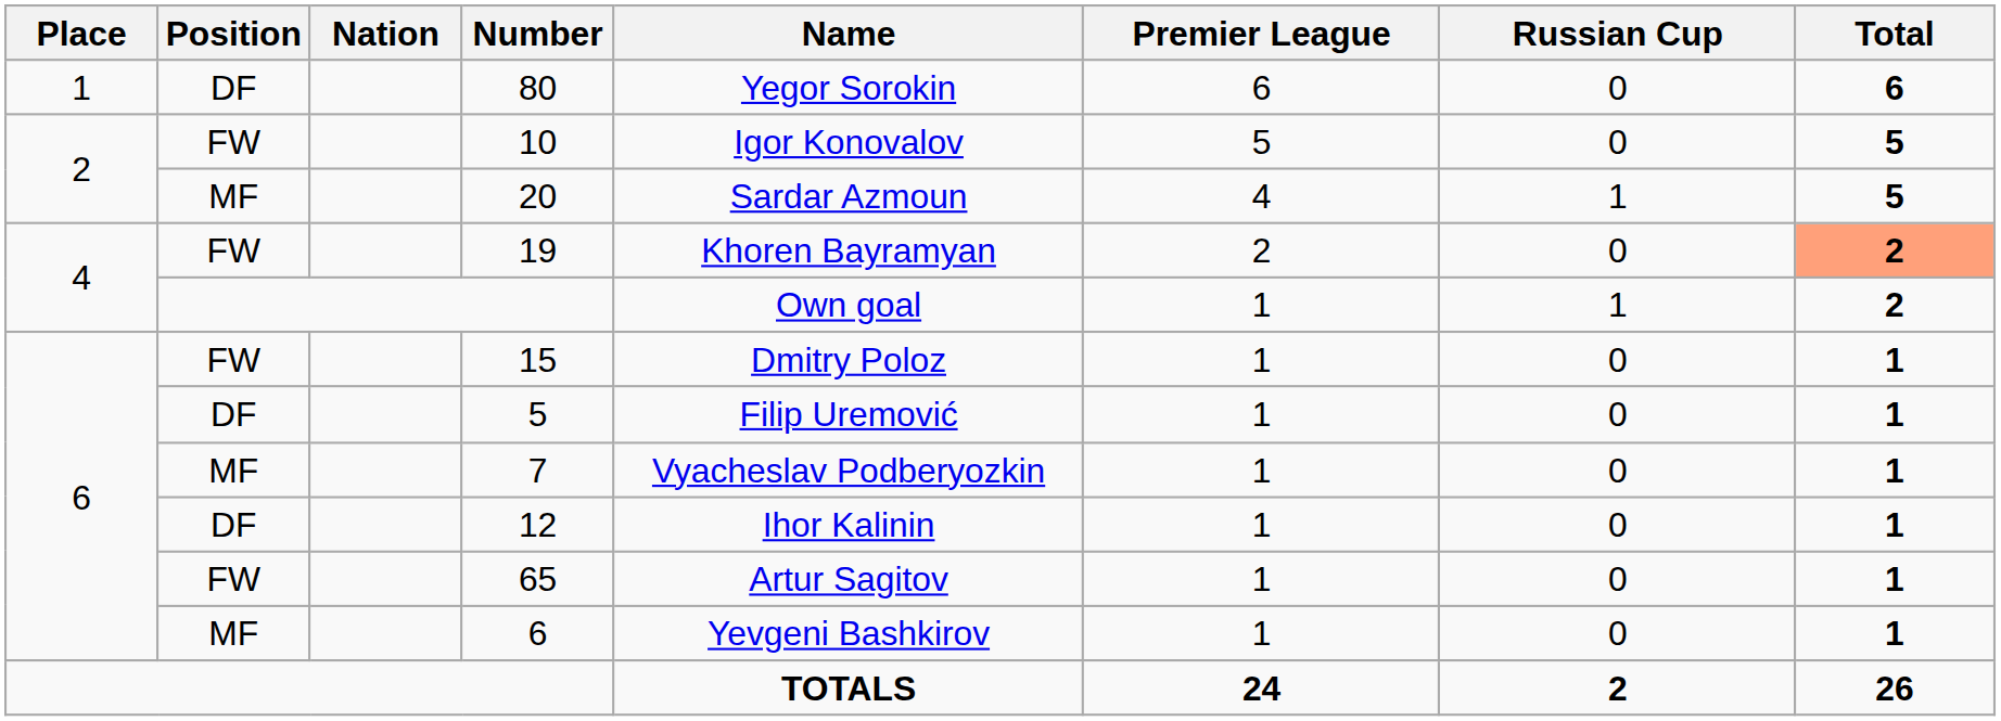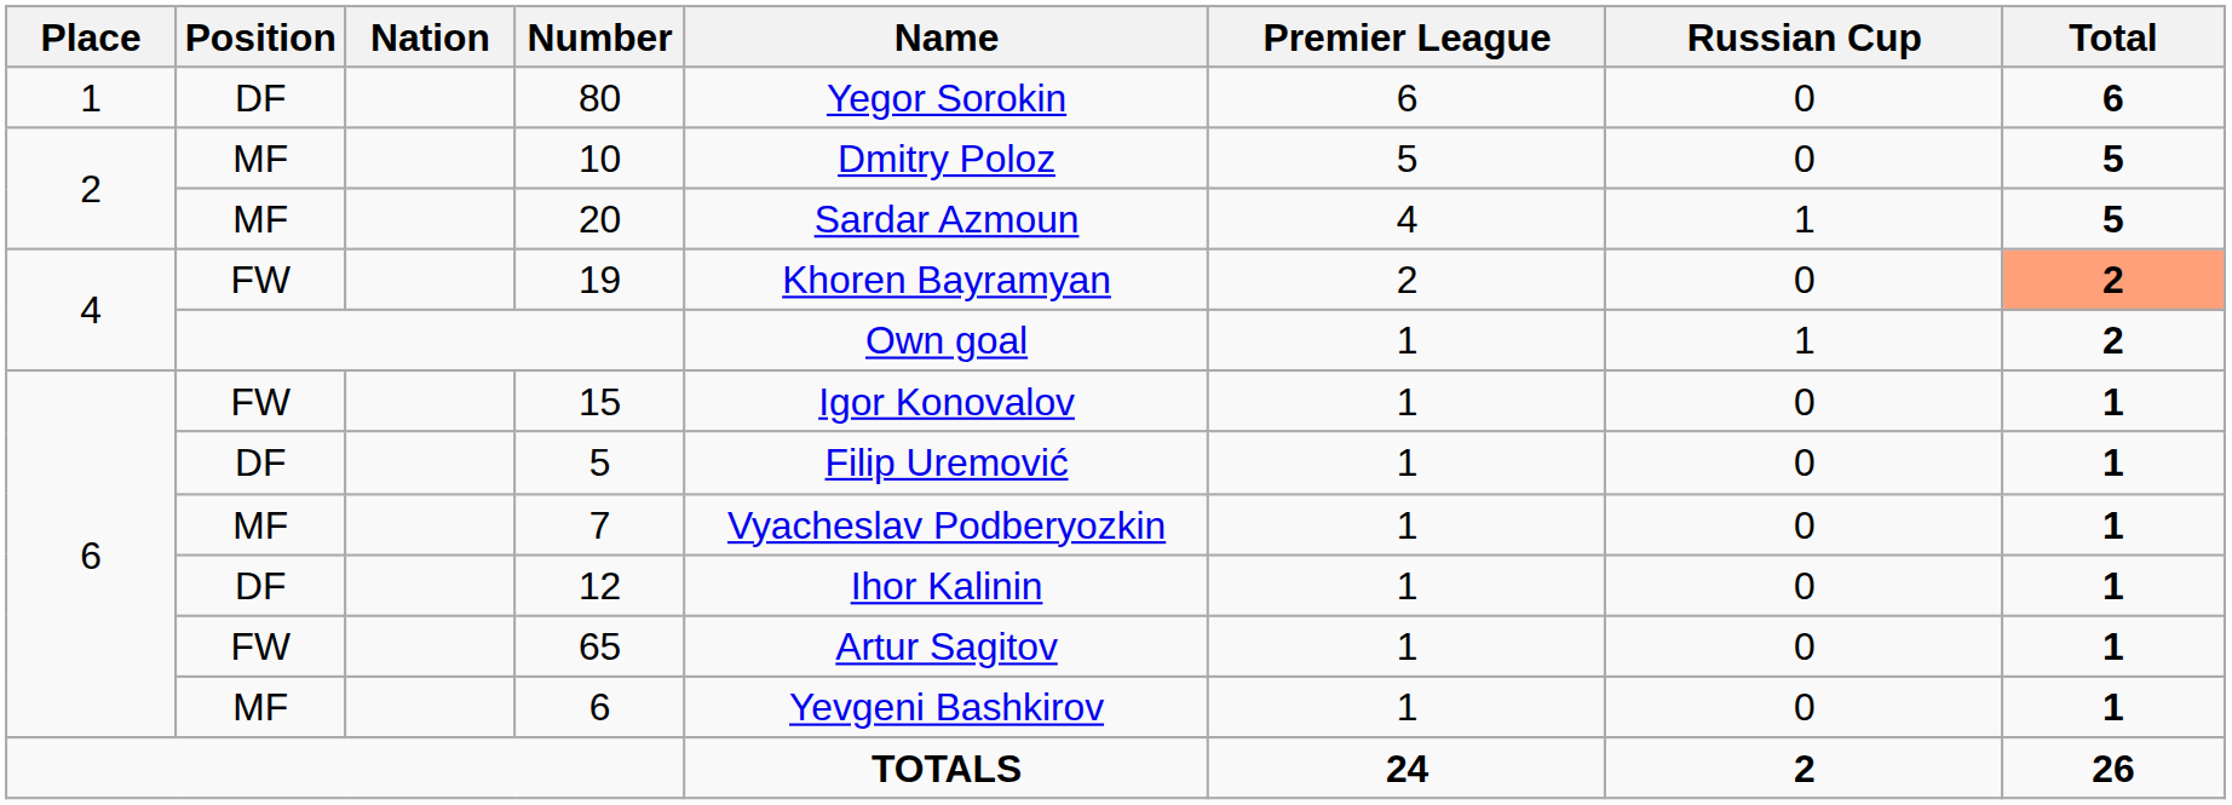10 | Position: FW -> MF
10 | Name: Igor Konovalov -> Dmitry Poloz
15 | Name: Dmitry Poloz -> Igor Konovalov
